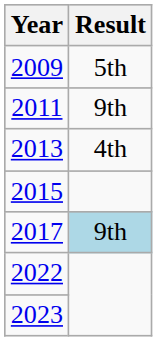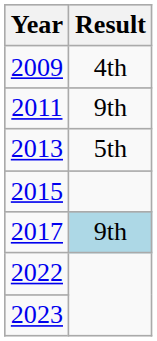2009 | Result: 5th -> 4th
2013 | Result: 4th -> 5th
